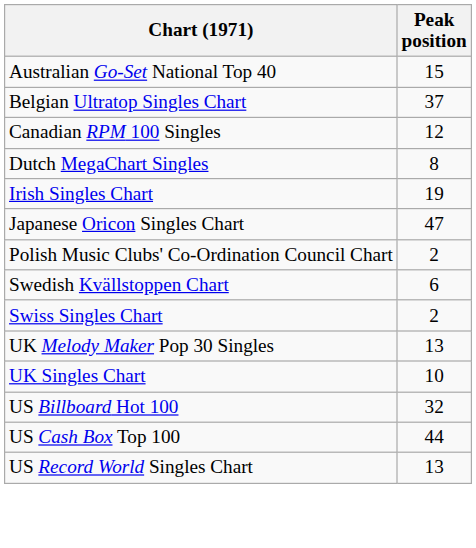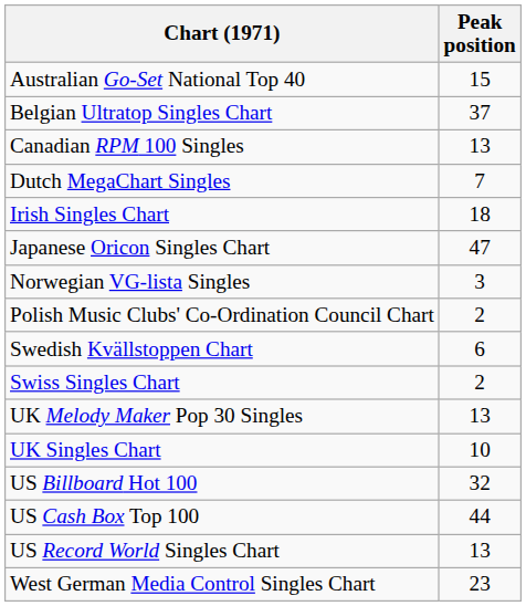Canadian RPM 100 Singles | Peak position: 12 -> 13
Dutch MegaChart Singles | Peak position: 8 -> 7
Irish Singles Chart | Peak position: 19 -> 18
+ row: Norwegian VG-lista Singles | 3
+ row: West German Media Control Singles Chart | 23
